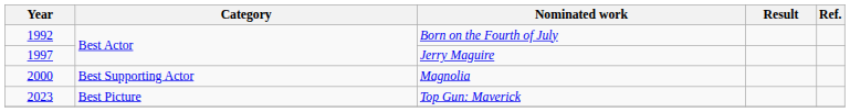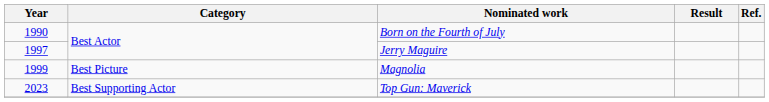Born on the Fourth of July | Year: 1992 -> 1990
Magnolia | Year: 2000 -> 1999
Magnolia | Category: Best Supporting Actor -> Best Picture
Top Gun: Maverick | Category: Best Picture -> Best Supporting Actor
